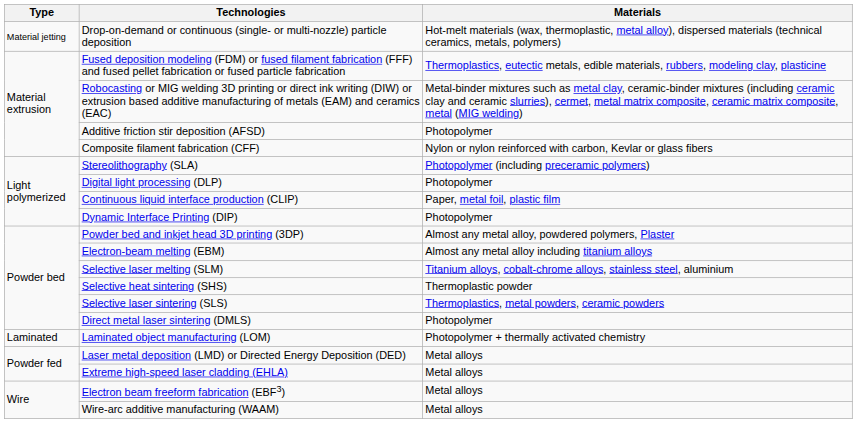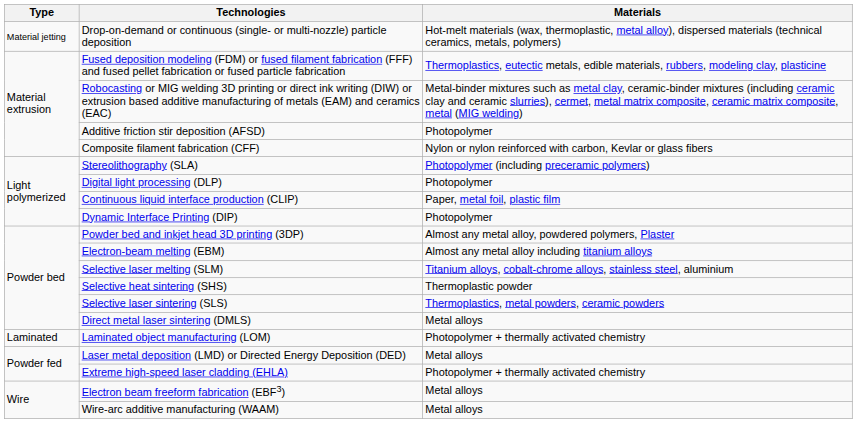Direct metal laser sintering (DMLS) | Materials: Photopolymer -> Metal alloys
Extreme high-speed laser cladding (EHLA) | Materials: Metal alloys -> Photopolymer + thermally activated chemistry
